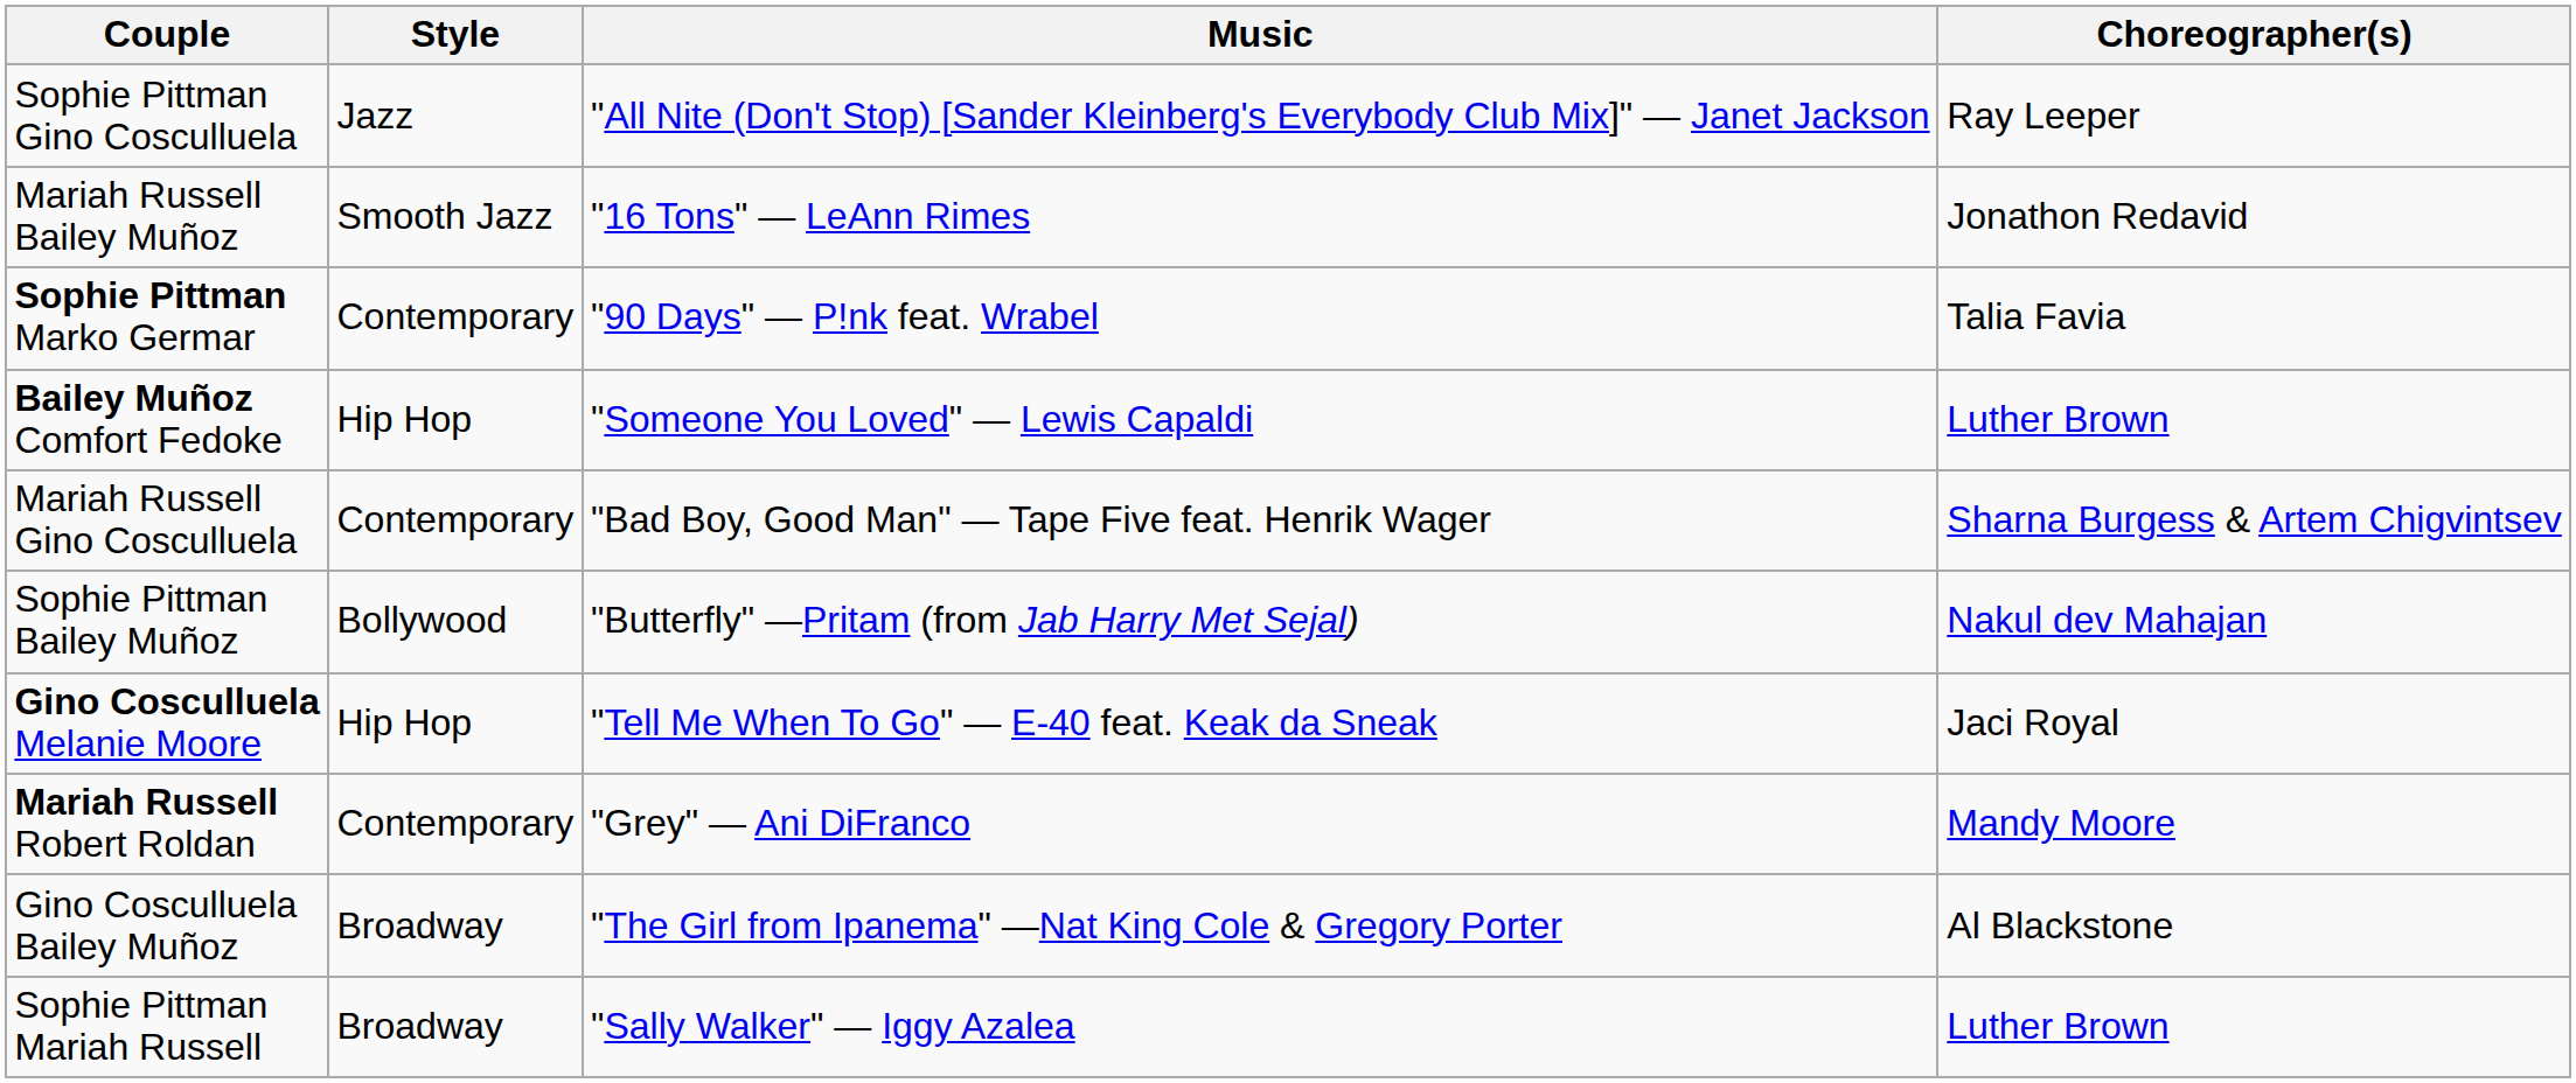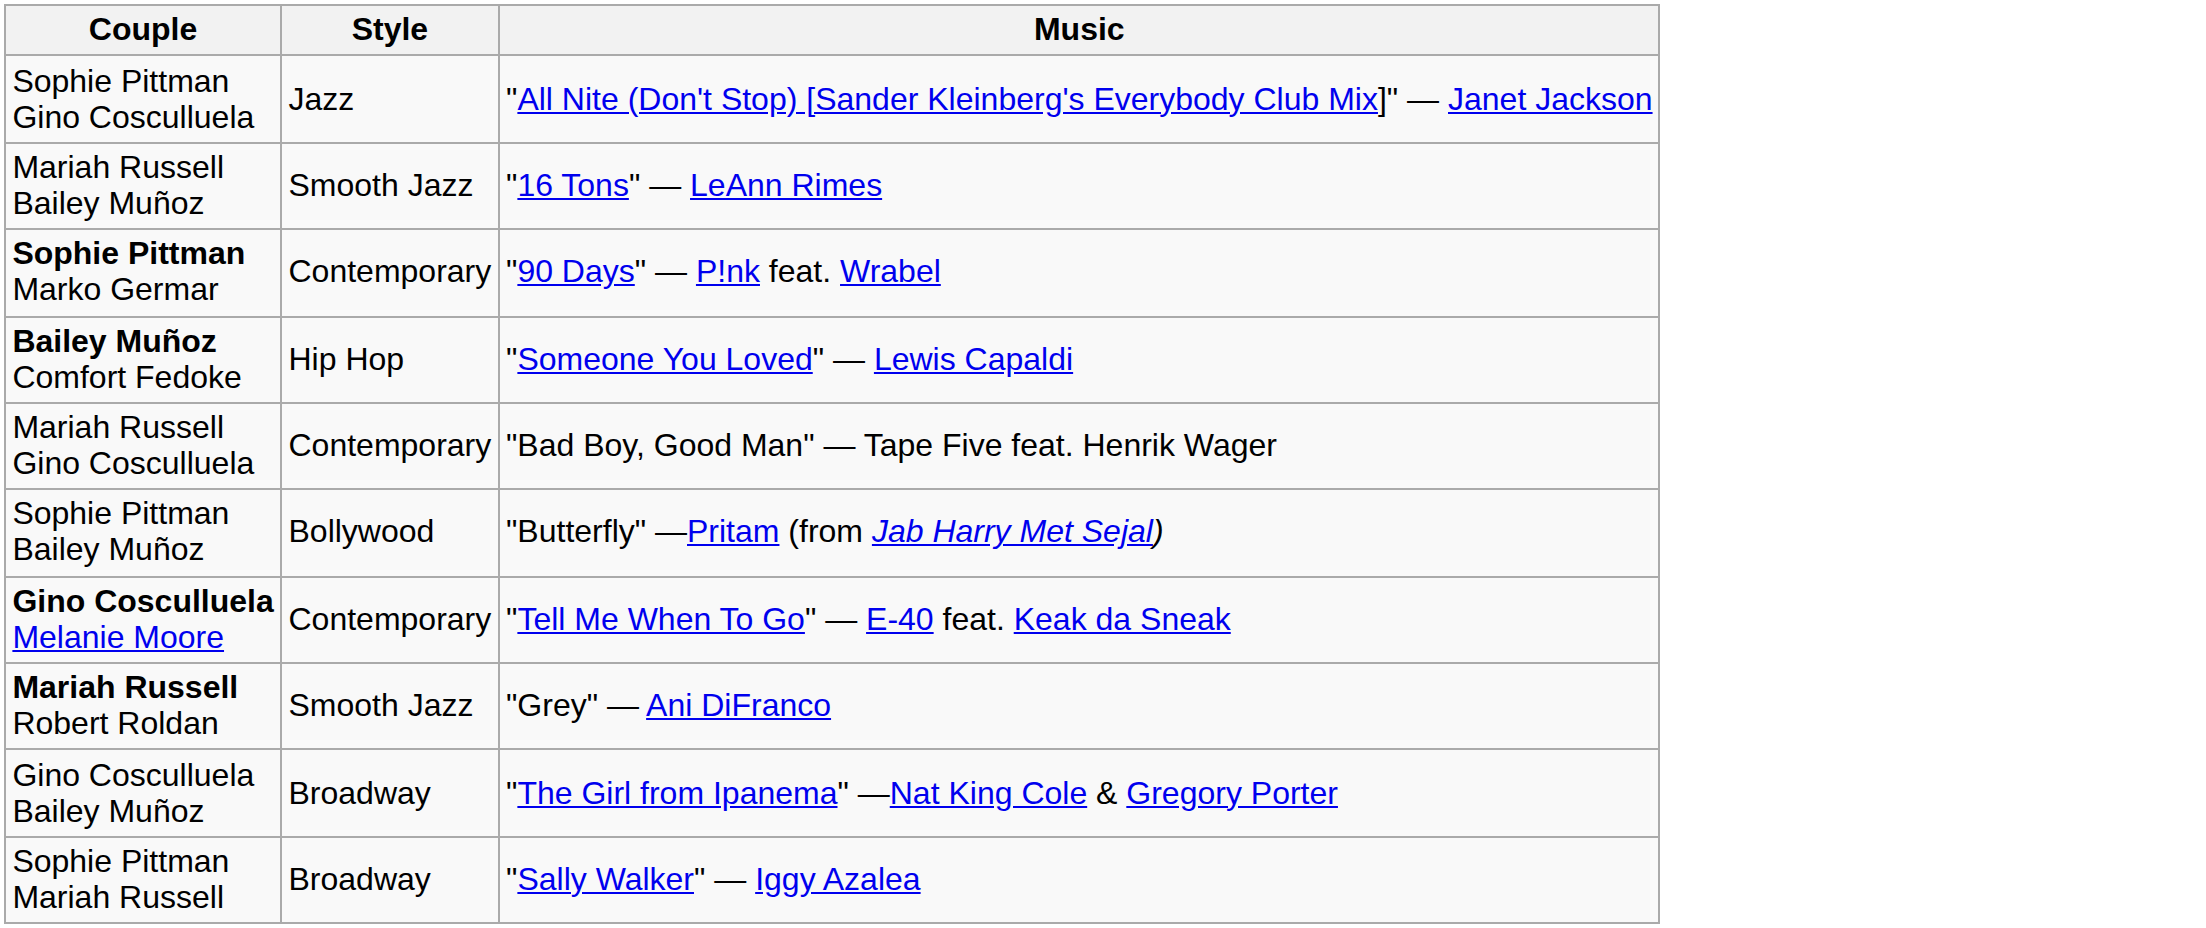- column: Choreographer(s) | Ray Leeper | Jonathon Redavid | Talia Favia | Luther Brown | Sharna Burgess & Artem Chigvintsev | Nakul dev Mahajan | Jaci Royal | Mandy Moore | Al Blackstone | Luther Brown
Gino Cosculluela Melanie Moore | Style: Hip Hop -> Contemporary
Mariah Russell Robert Roldan | Style: Contemporary -> Smooth Jazz
